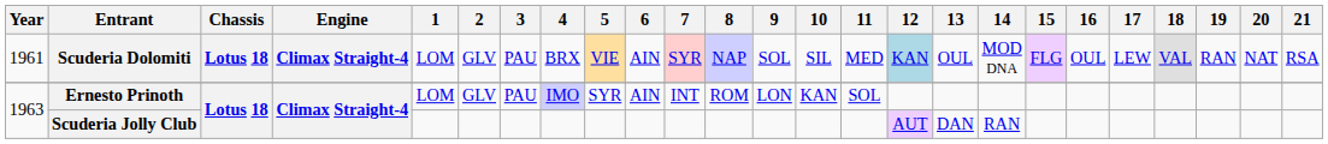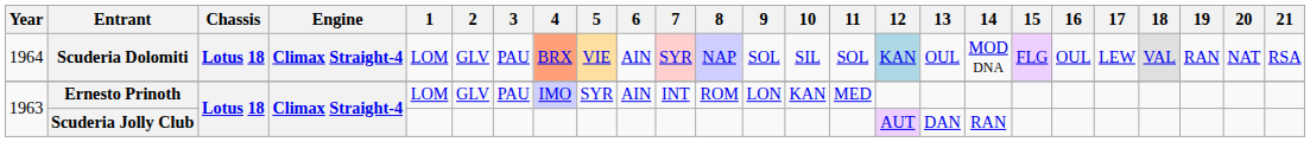Scuderia Dolomiti | Year: 1961 -> 1964
Scuderia Dolomiti | 4: no background -> lightsalmon background
Scuderia Dolomiti | 11: MED -> SOL
Ernesto Prinoth | 11: SOL -> MED
